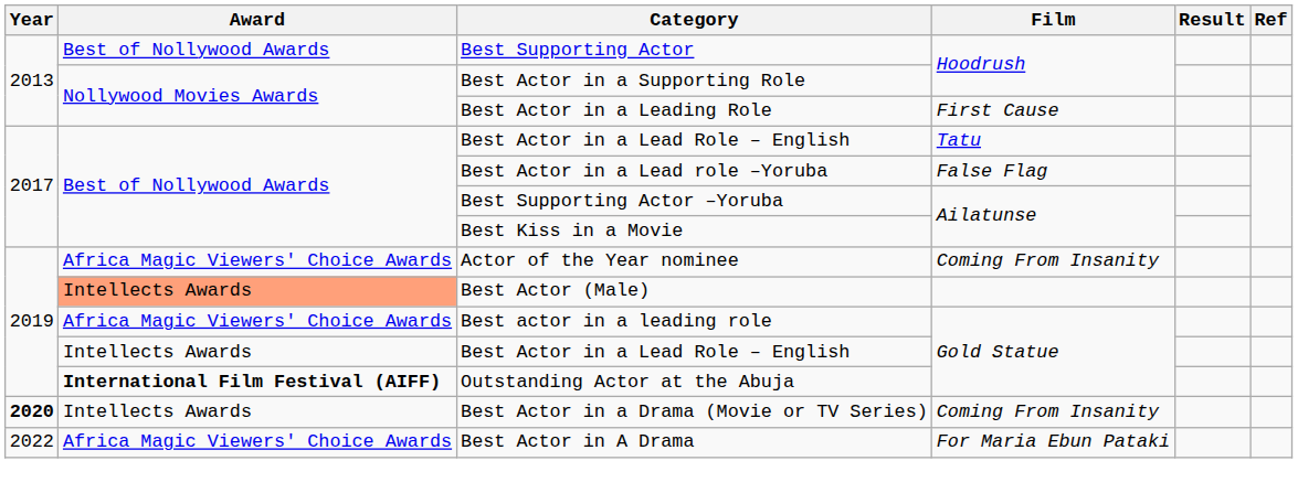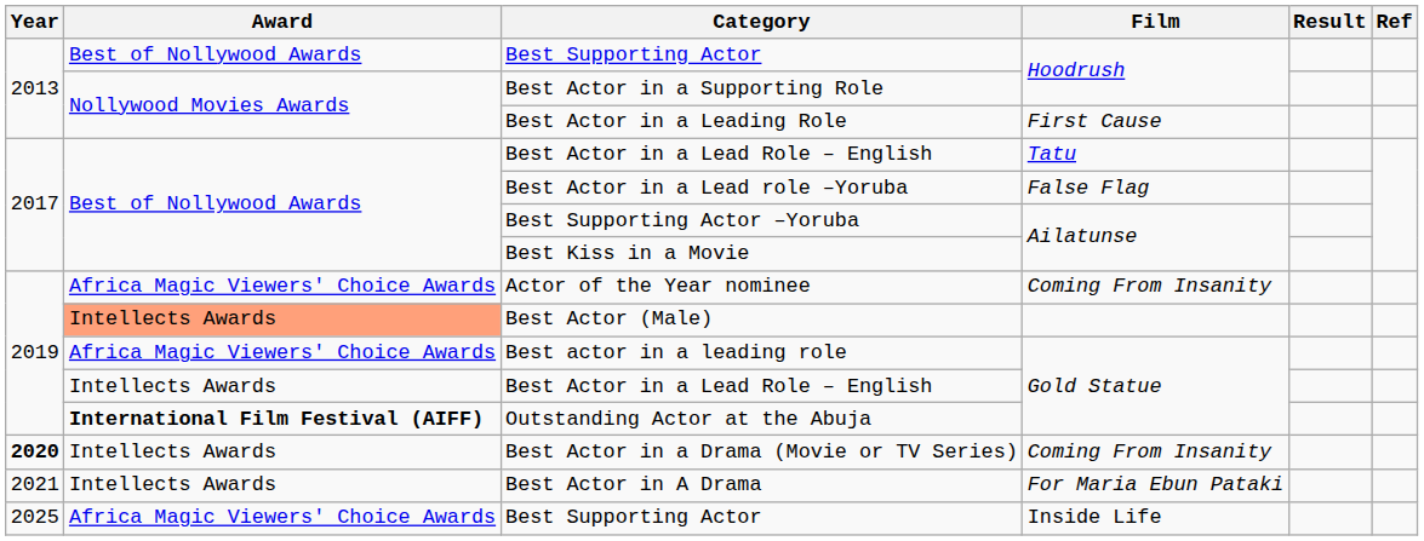Best Actor in A Drama | Year: 2022 -> 2021
Best Actor in A Drama | Award: Africa Magic Viewers' Choice Awards -> Intellects Awards
+ row: 2025 | Africa Magic Viewers' Choice Awards | Best Supporting Actor | Inside Life
